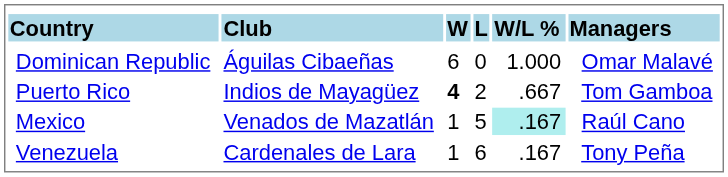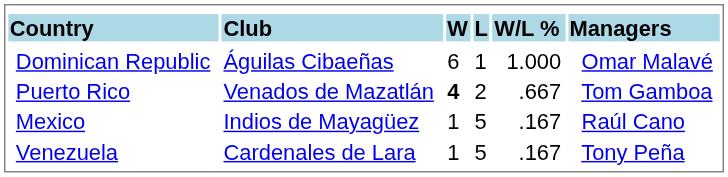Dominican Republic | column 4: 0 -> 1
Puerto Rico | column 2: Indios de Mayagüez -> Venados de Mazatlán
Mexico | column 2: Venados de Mazatlán -> Indios de Mayagüez
Mexico | column 5: paleturquoise background -> no background
Venezuela | column 4: 6 -> 5
